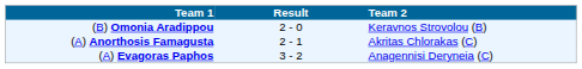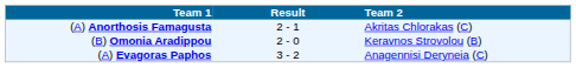rows swapped: (A) Anorthosis Famagusta <-> (B) Omonia Aradippou
